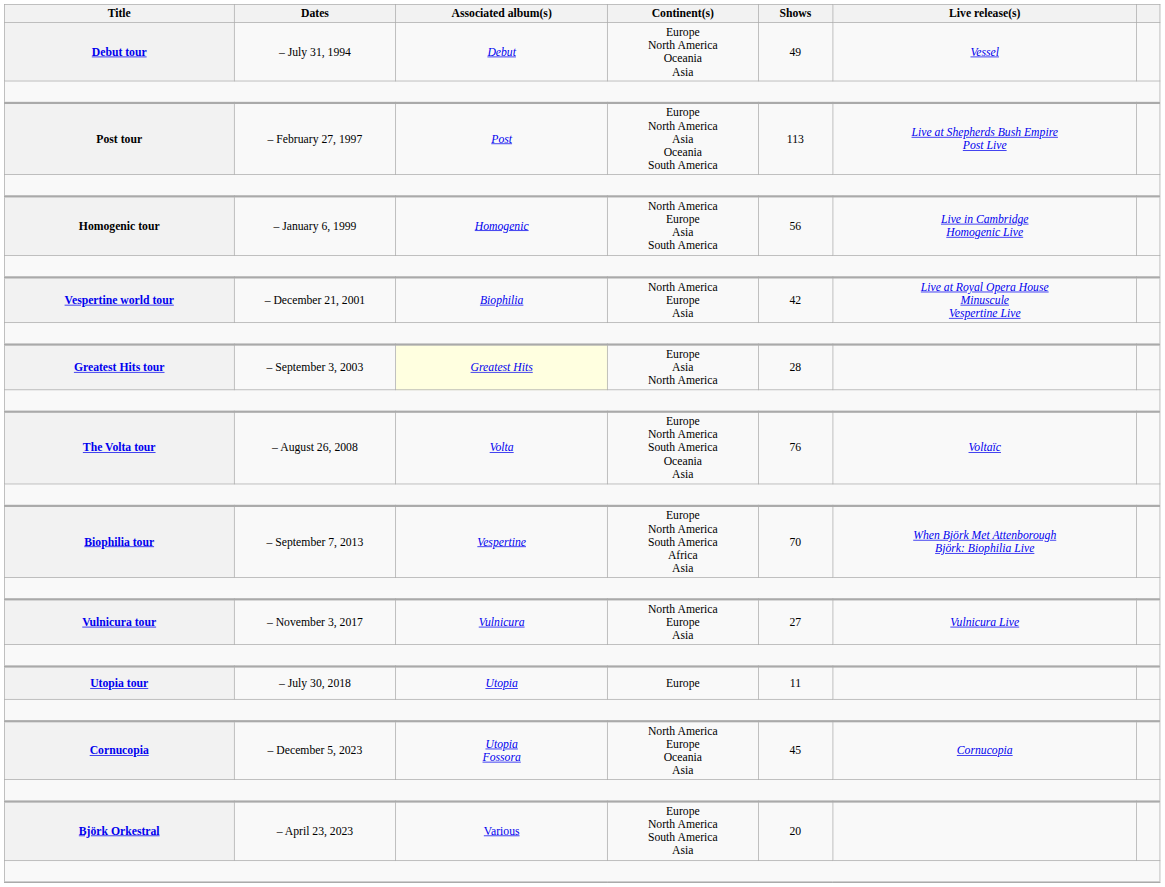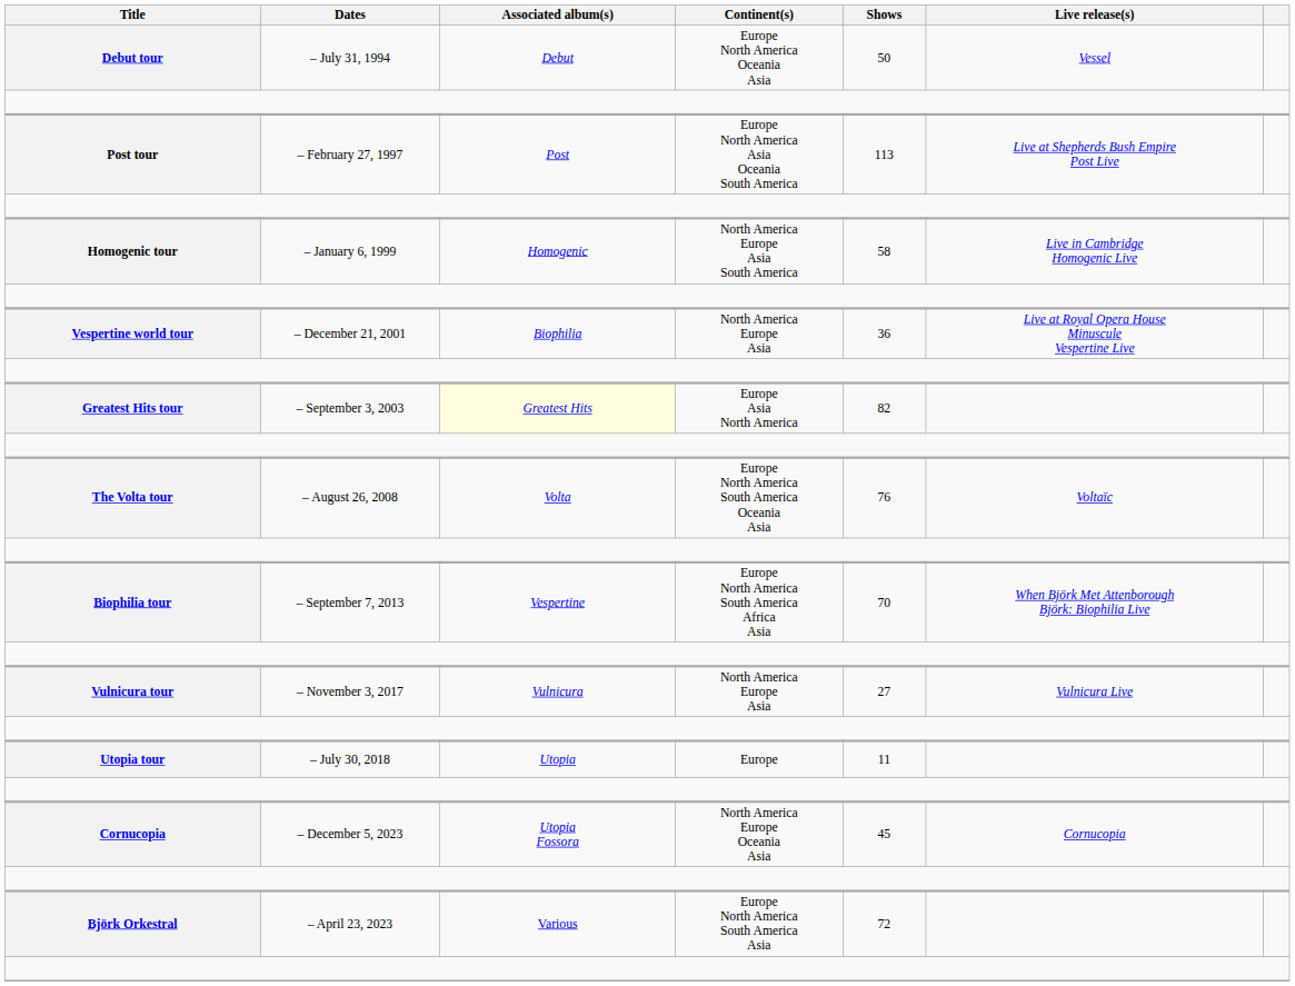Debut tour | Shows: 49 -> 50
Homogenic tour | Shows: 56 -> 58
Vespertine world tour | Shows: 42 -> 36
Greatest Hits tour | Shows: 28 -> 82
Björk Orkestral | Shows: 20 -> 72
